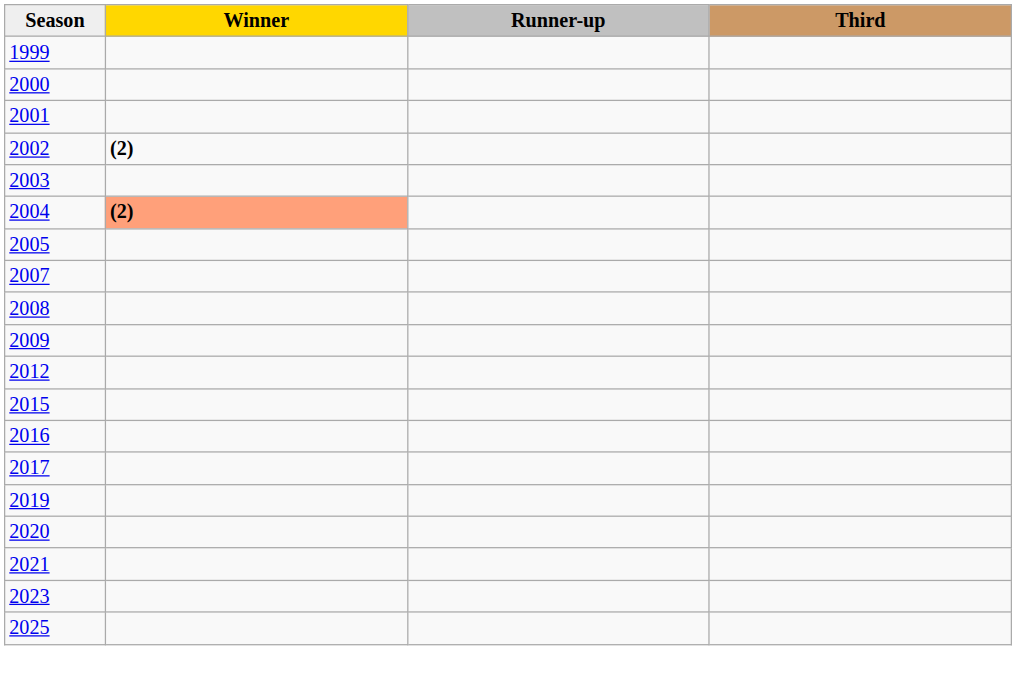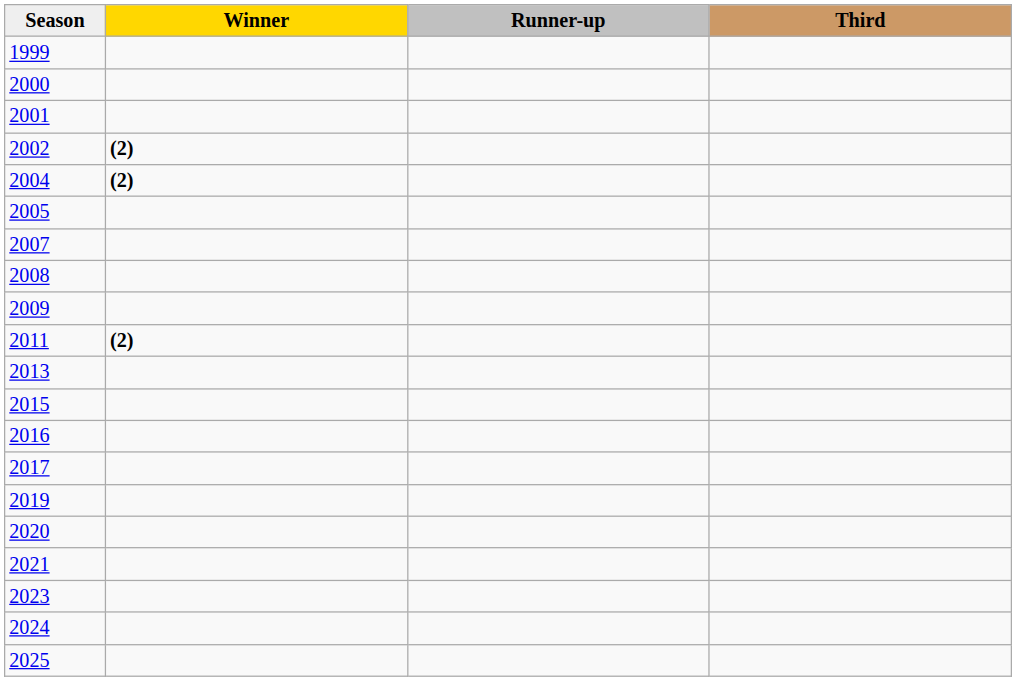- row: 2003
2004 | Winner: lightsalmon background -> no background
+ row: 2011 | (2)
- row: 2012
+ row: 2013
+ row: 2024
